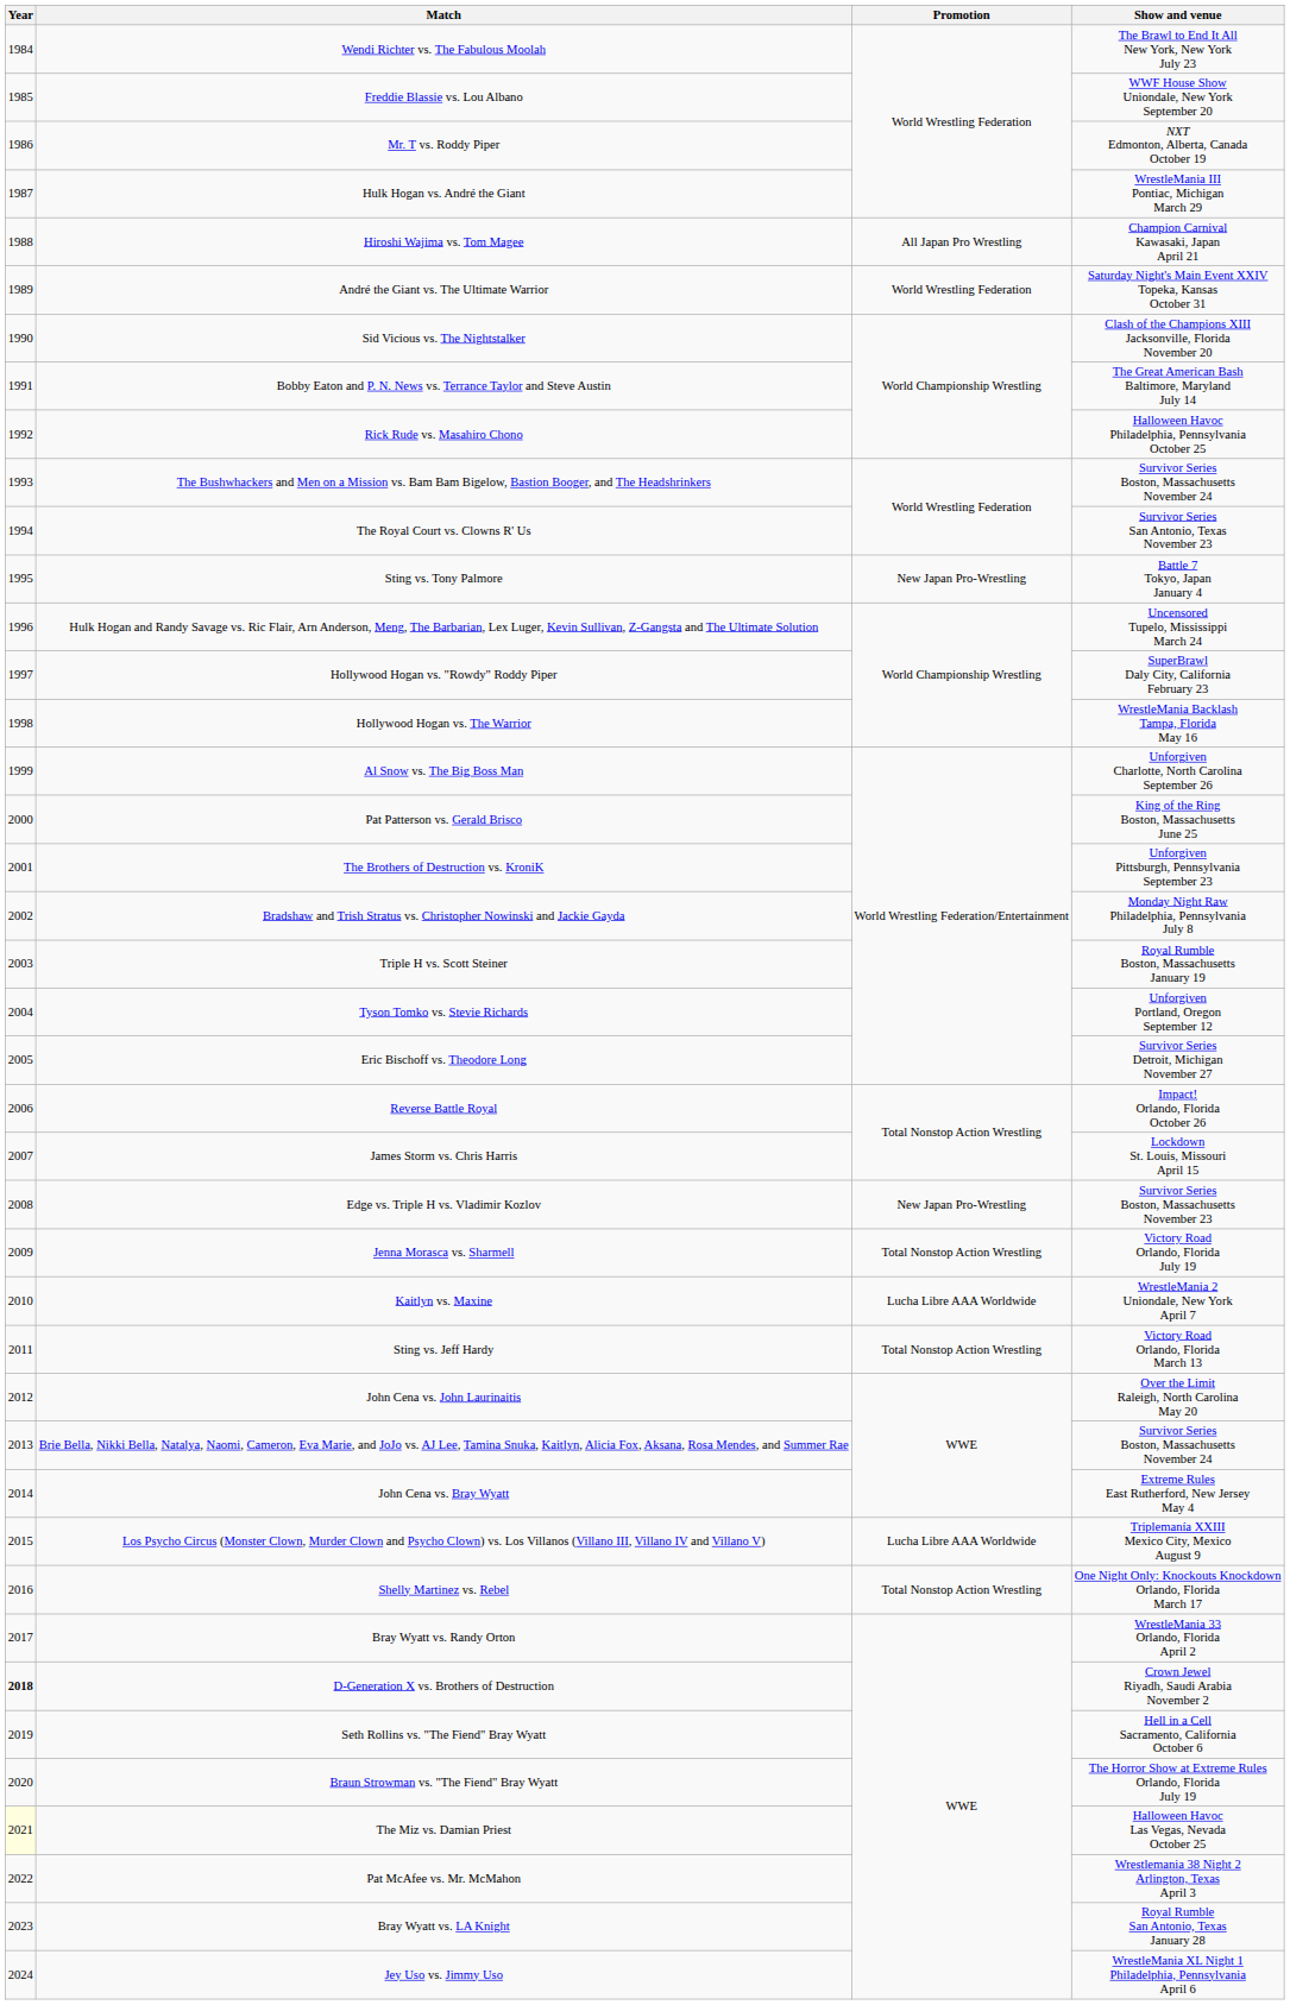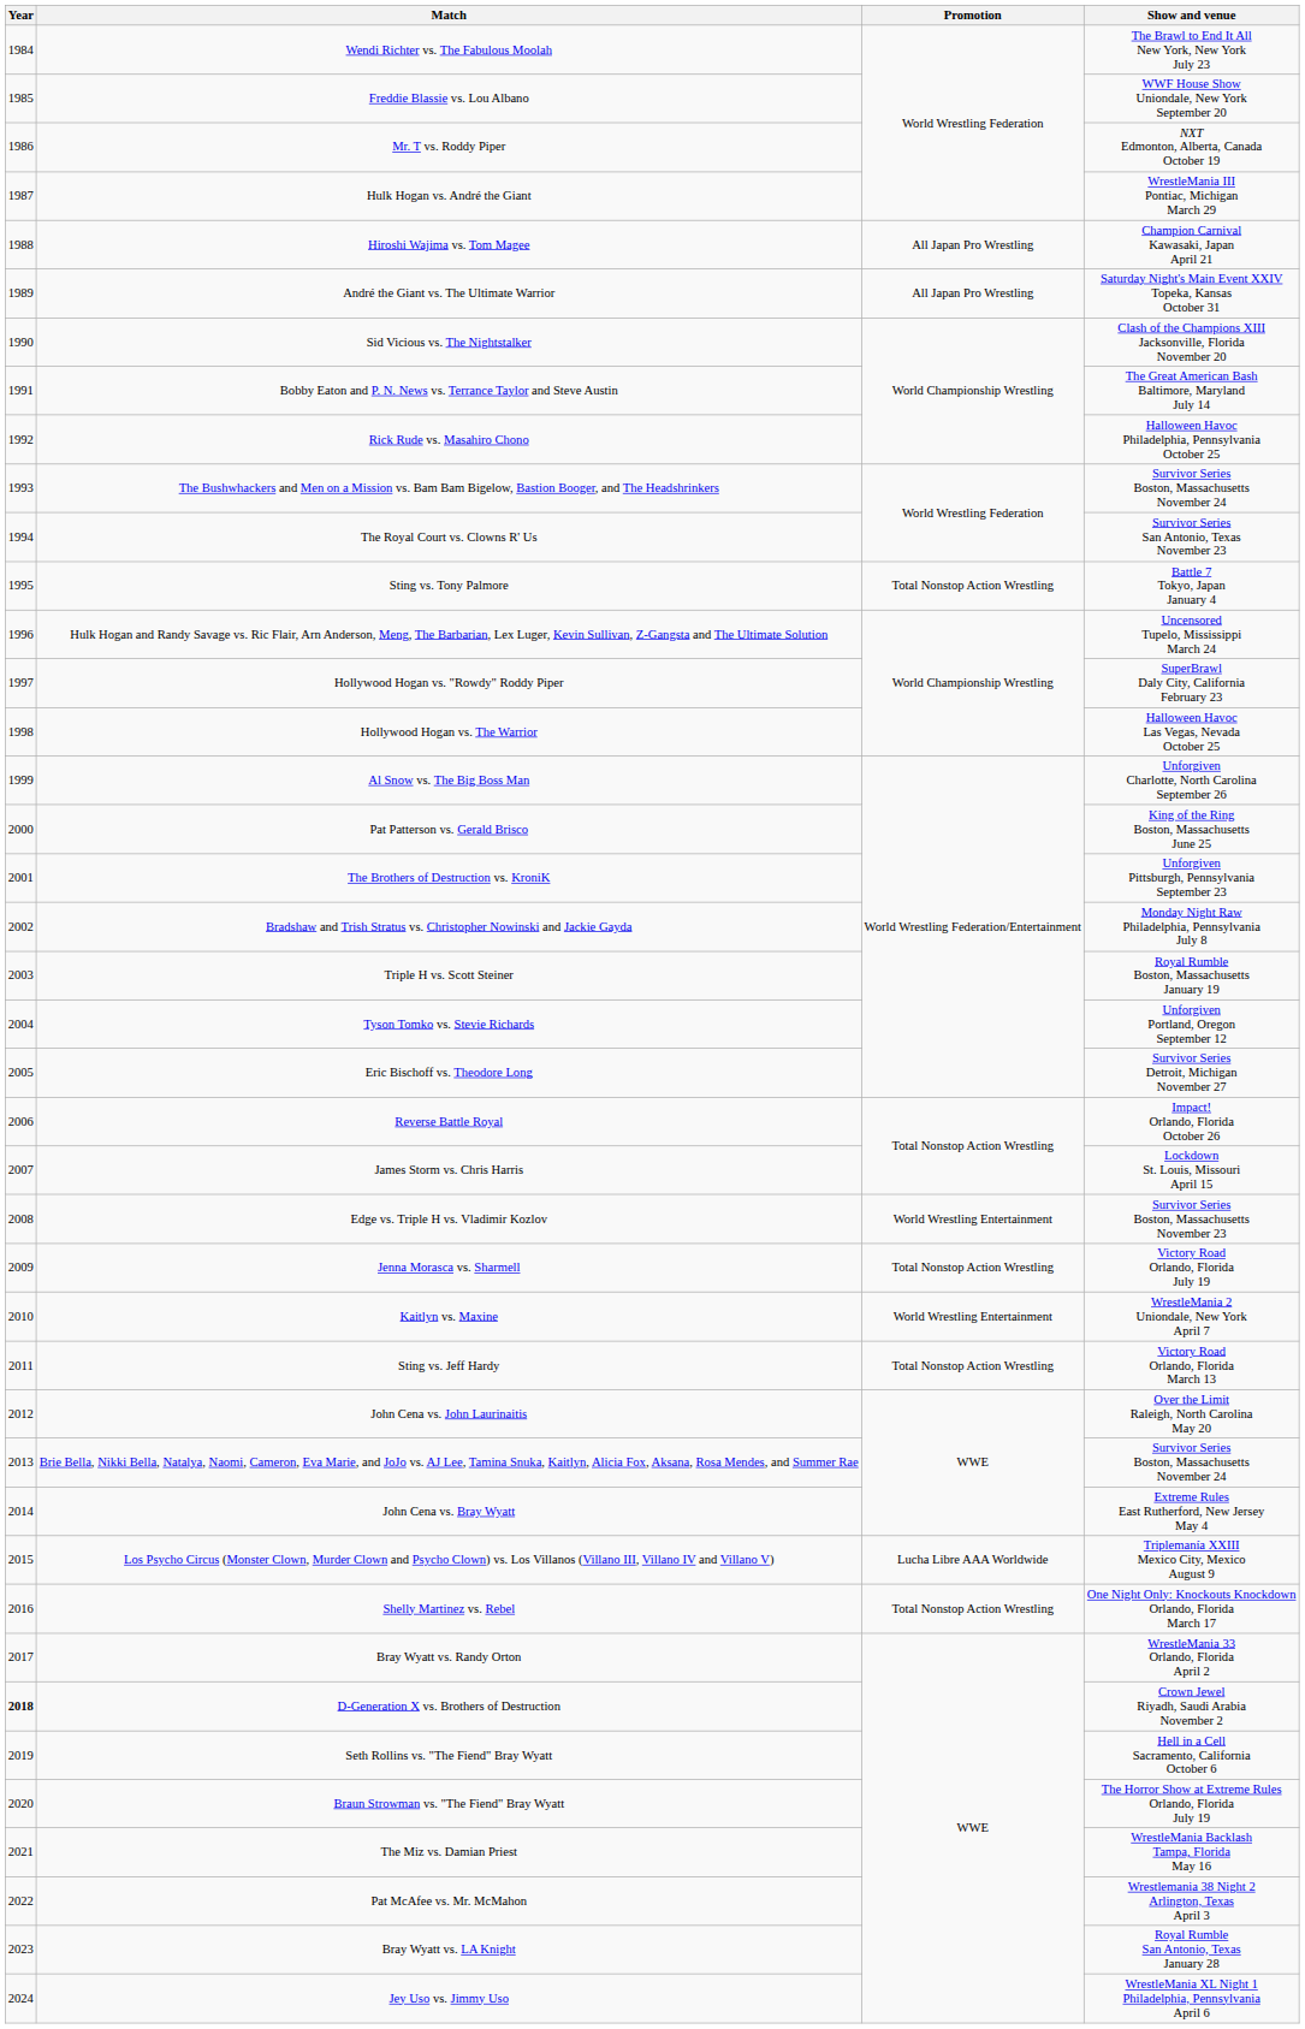André the Giant vs. The Ultimate Warrior | Promotion: World Wrestling Federation -> All Japan Pro Wrestling
Sting vs. Tony Palmore | Promotion: New Japan Pro-Wrestling -> Total Nonstop Action Wrestling
Hollywood Hogan vs. The Warrior | Show and venue: WrestleMania Backlash Tampa, Florida May 16 -> Halloween Havoc Las Vegas, Nevada October 25
Edge vs. Triple H vs. Vladimir Kozlov | Promotion: New Japan Pro-Wrestling -> World Wrestling Entertainment
Kaitlyn vs. Maxine | Promotion: Lucha Libre AAA Worldwide -> World Wrestling Entertainment
The Miz vs. Damian Priest | Year: lightyellow background -> no background
The Miz vs. Damian Priest | Show and venue: Halloween Havoc Las Vegas, Nevada October 25 -> WrestleMania Backlash Tampa, Florida May 16
